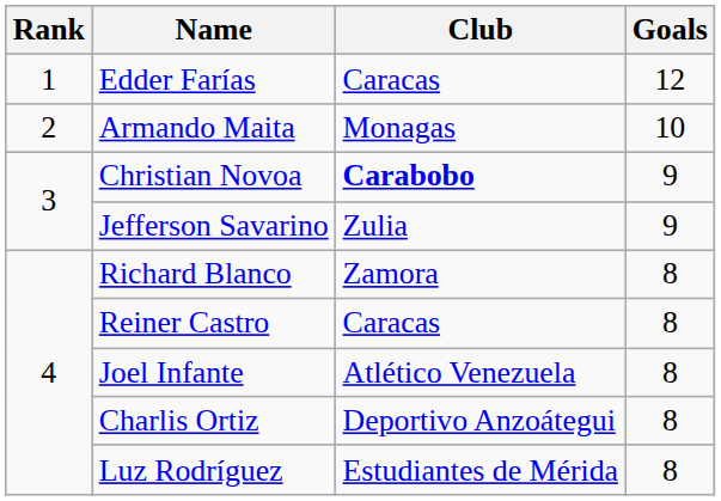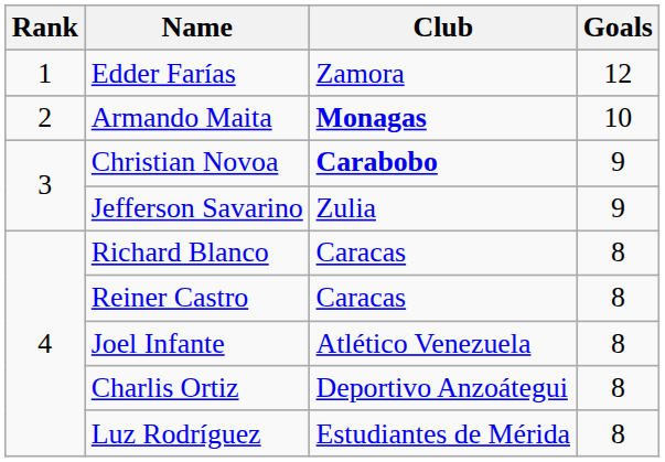Edder Farías | Club: Caracas -> Zamora
Armando Maita | Club: normal -> bold
Richard Blanco | Club: Zamora -> Caracas
